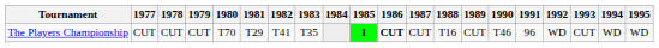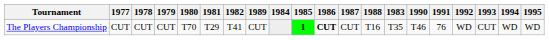columns swapped: 1983 <-> 1989
The Players Championship | 1991: 96 -> 76
